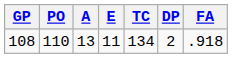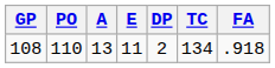columns swapped: TC <-> DP
